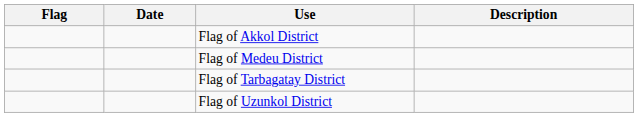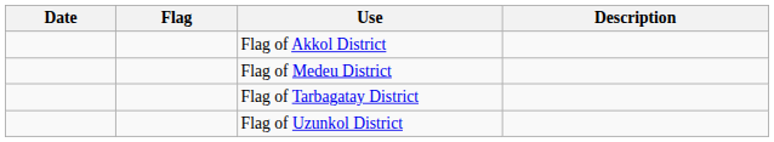columns swapped: Flag <-> Date
